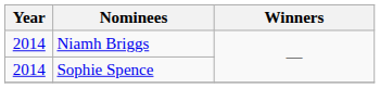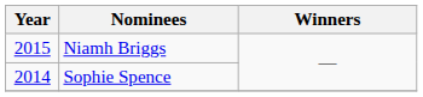Niamh Briggs | Year: 2014 -> 2015
